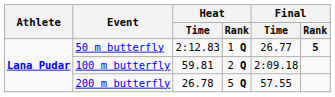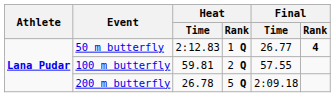50 m butterfly | Final / Rank: 5 -> 4
100 m butterfly | Final / Time: 2:09.18 -> 57.55
200 m butterfly | Final / Time: 57.55 -> 2:09.18
